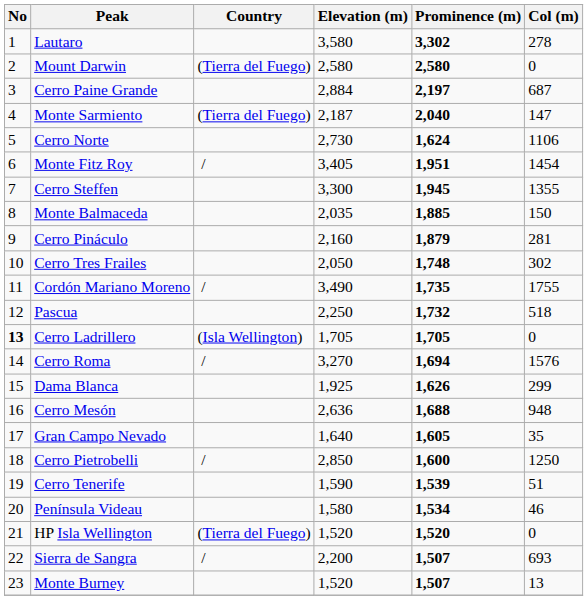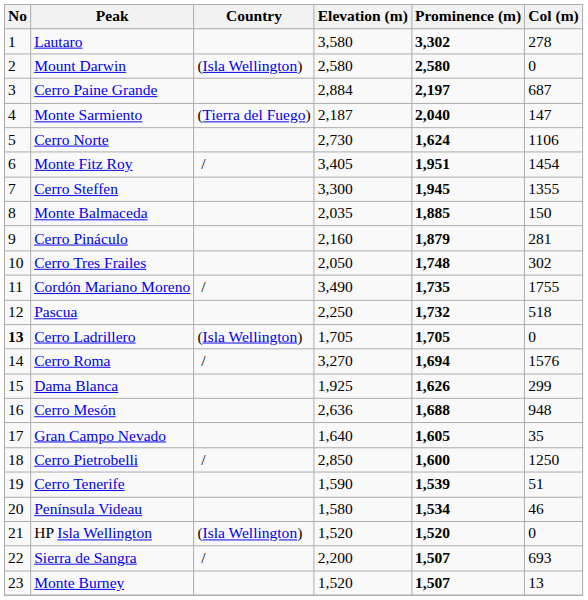Mount Darwin | Country: (Tierra del Fuego) -> (Isla Wellington)
HP Isla Wellington | Country: (Tierra del Fuego) -> (Isla Wellington)
